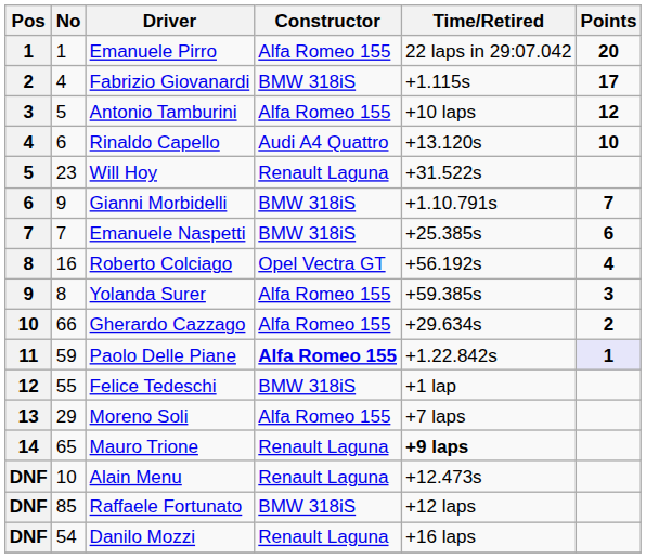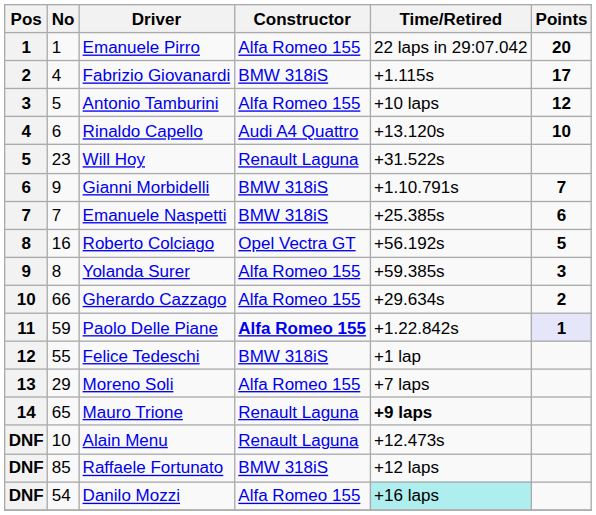Roberto Colciago | Points: 4 -> 5
Danilo Mozzi | Constructor: Renault Laguna -> Alfa Romeo 155
Danilo Mozzi | Time/Retired: no background -> paleturquoise background
